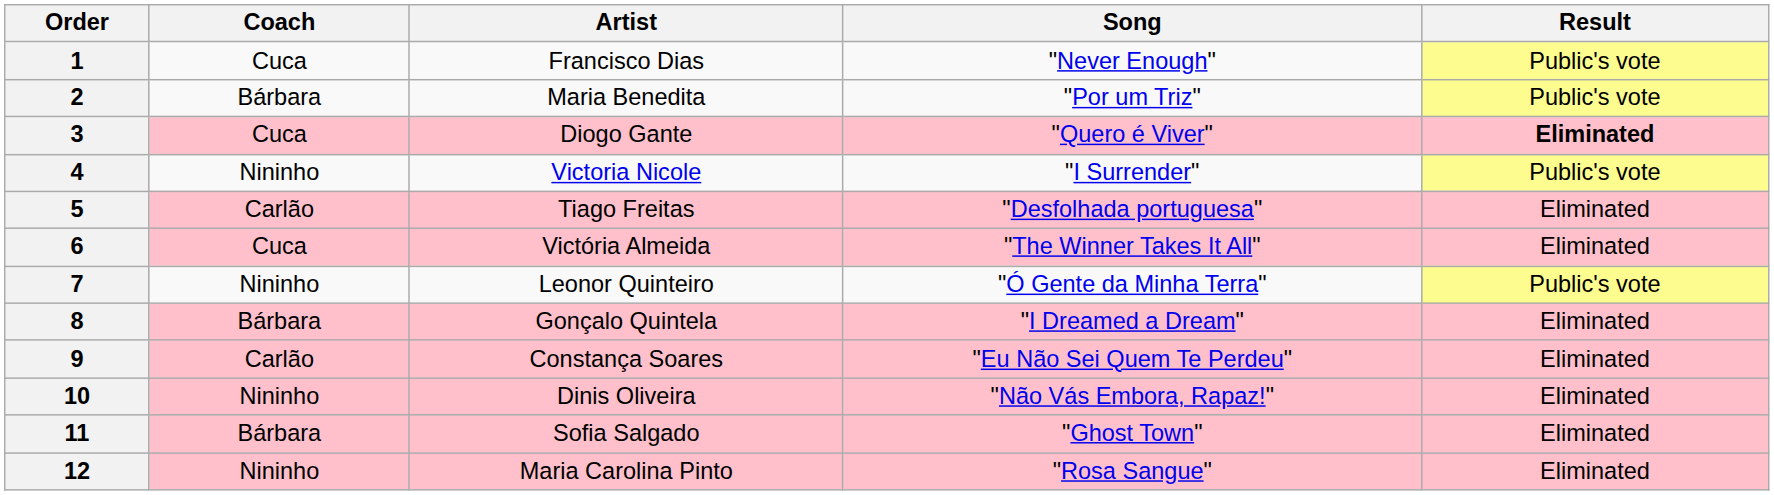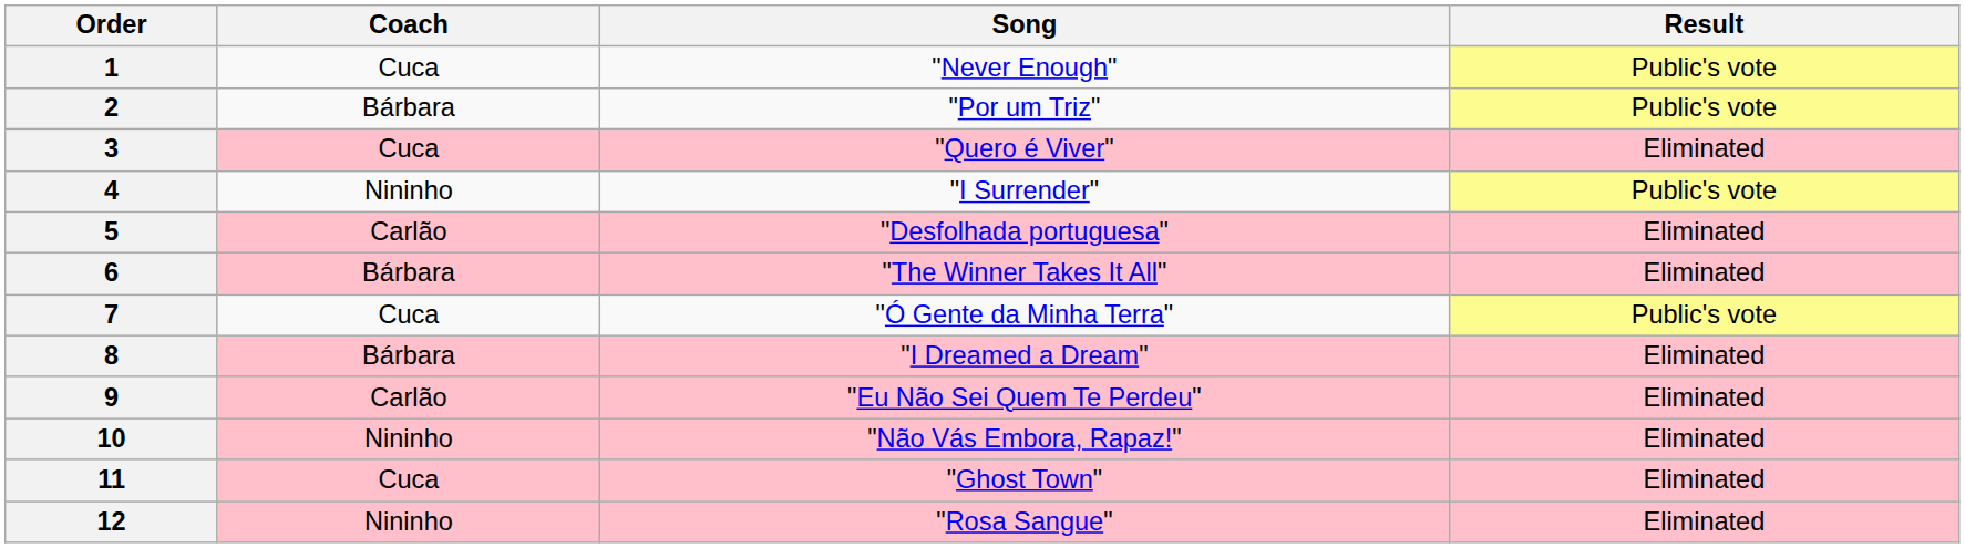- column: Artist | Francisco Dias | Maria Benedita | Diogo Gante | Victoria Nicole | Tiago Freitas | Victória Almeida | Leonor Quinteiro | Gonçalo Quintela | Constança Soares | Dinis Oliveira | Sofia Salgado | Maria Carolina Pinto
3 | Result: bold -> normal
6 | Coach: Cuca -> Bárbara
7 | Coach: Nininho -> Cuca
11 | Coach: Bárbara -> Cuca
